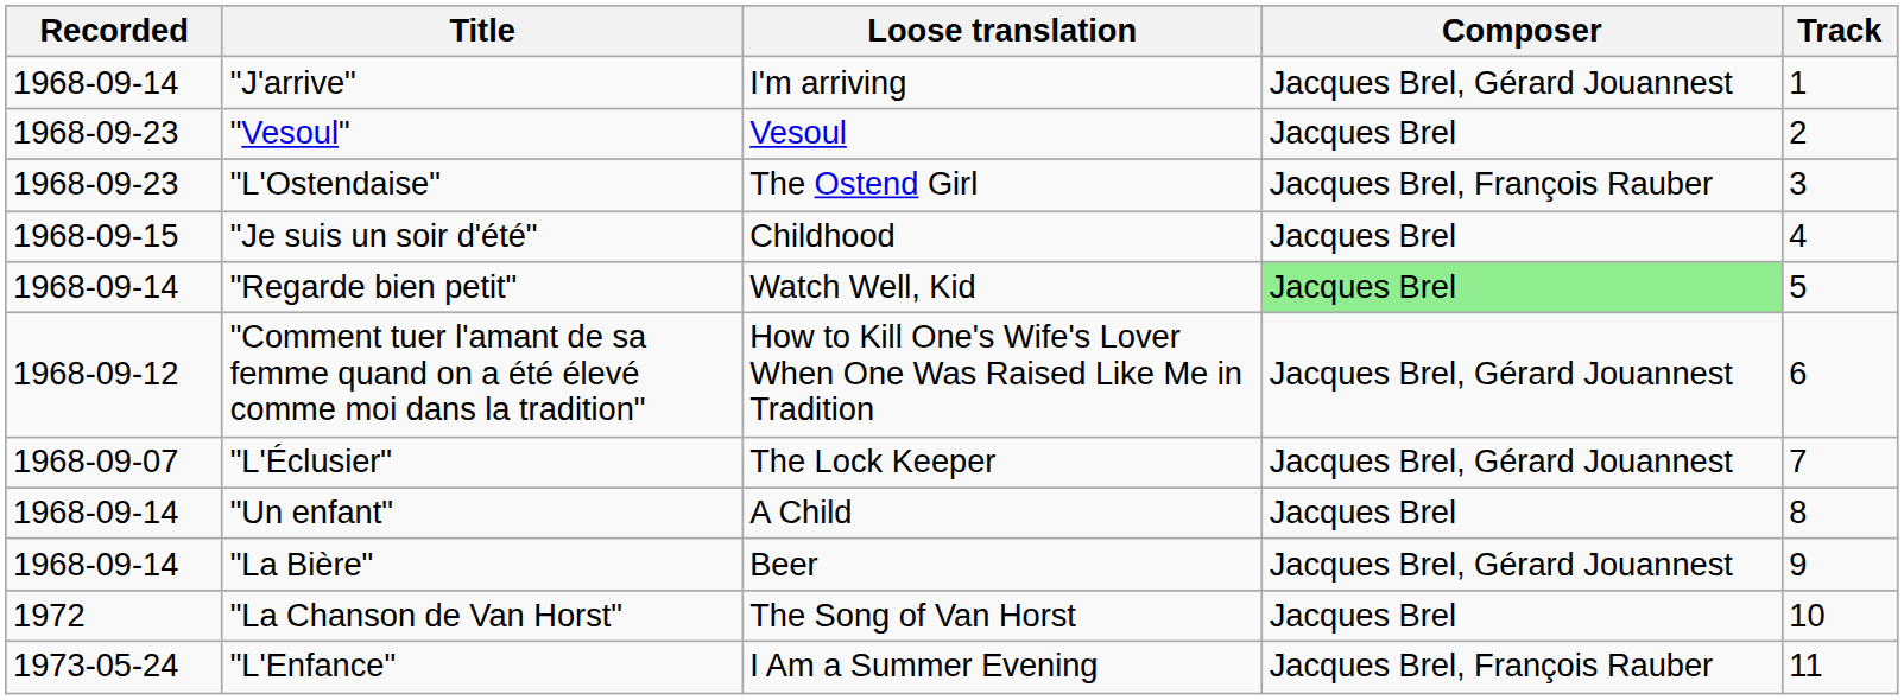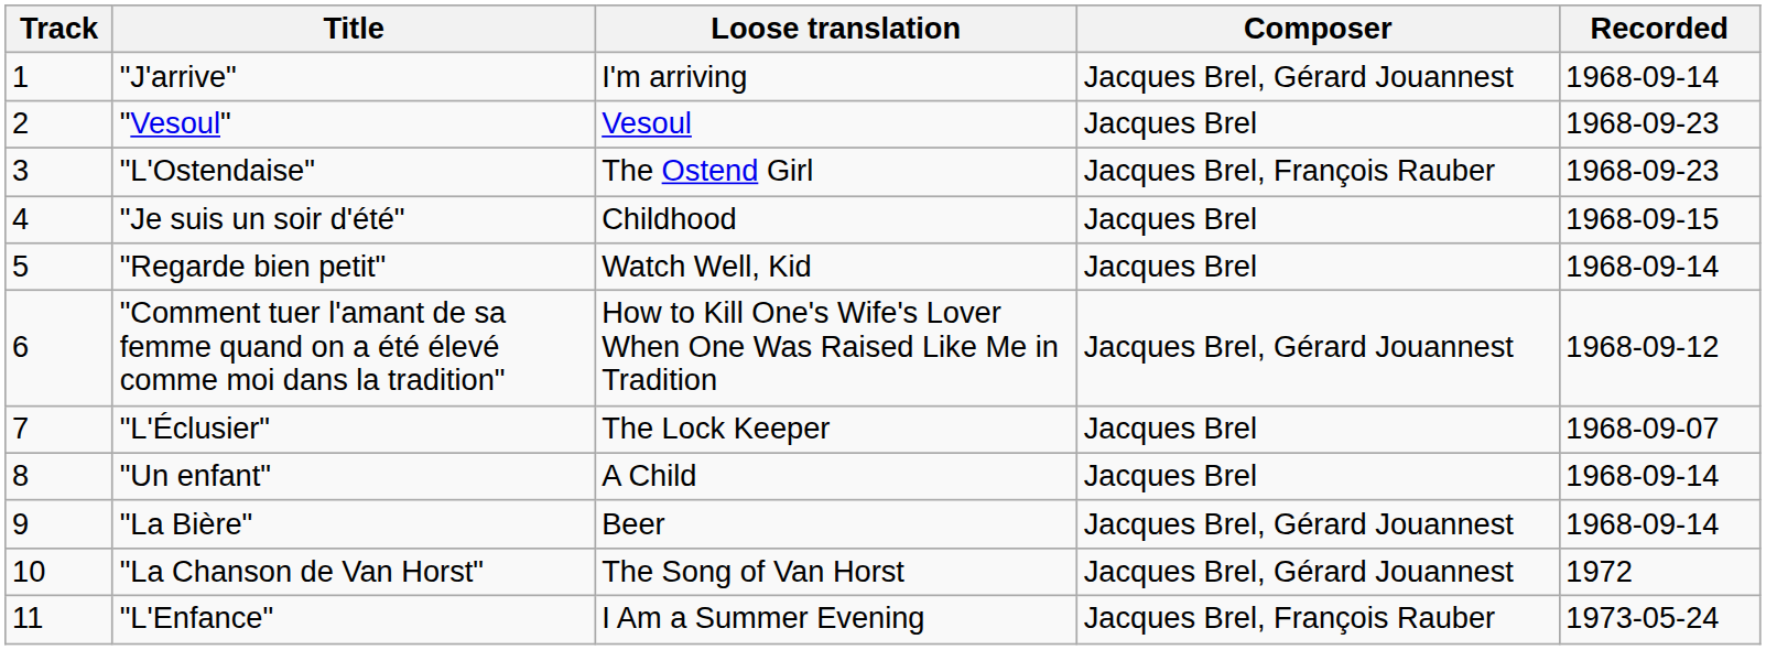columns swapped: Track <-> Recorded
"Regarde bien petit" | Composer: lightgreen background -> no background
"L'Éclusier" | Composer: Jacques Brel, Gérard Jouannest -> Jacques Brel
"La Chanson de Van Horst" | Composer: Jacques Brel -> Jacques Brel, Gérard Jouannest
